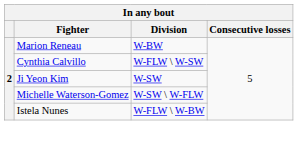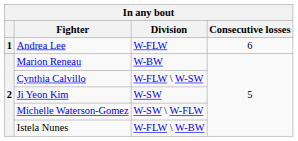+ row: 1 | Andrea Lee | W-FLW | 6
